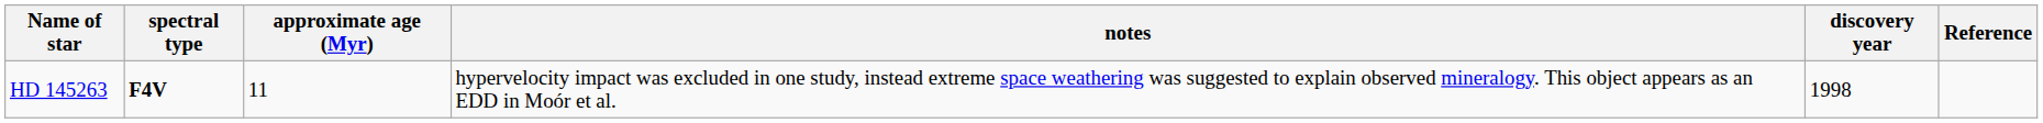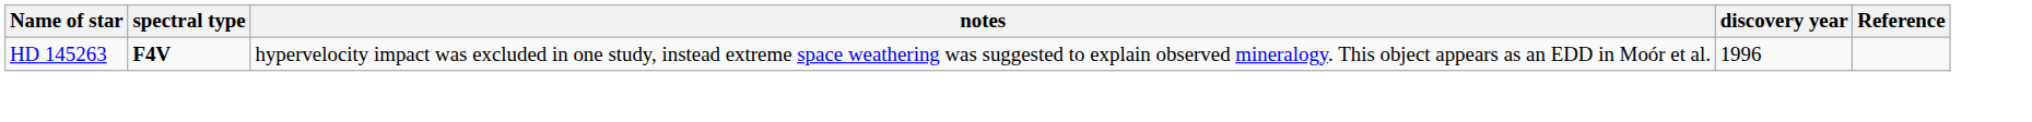- column: approximate age (Myr) | 11
HD 145263 | discovery year: 1998 -> 1996
